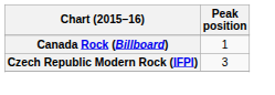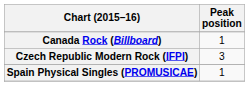+ row: Spain Physical Singles (PROMUSICAE) | 1
